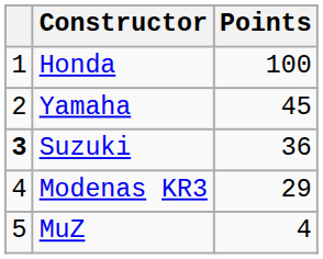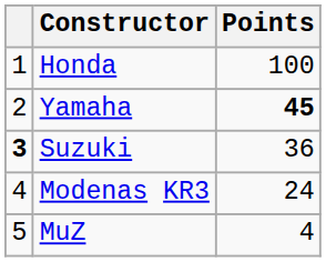Yamaha | Points: normal -> bold
Modenas KR3 | Points: 29 -> 24
